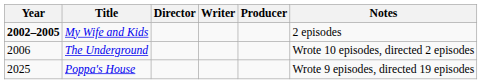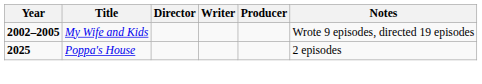My Wife and Kids | Notes: 2 episodes -> Wrote 9 episodes, directed 19 episodes
- row: 2006 | The Underground | Wrote 10 episodes, directed 2 episodes
Poppa's House | Year: normal -> bold
Poppa's House | Notes: Wrote 9 episodes, directed 19 episodes -> 2 episodes
